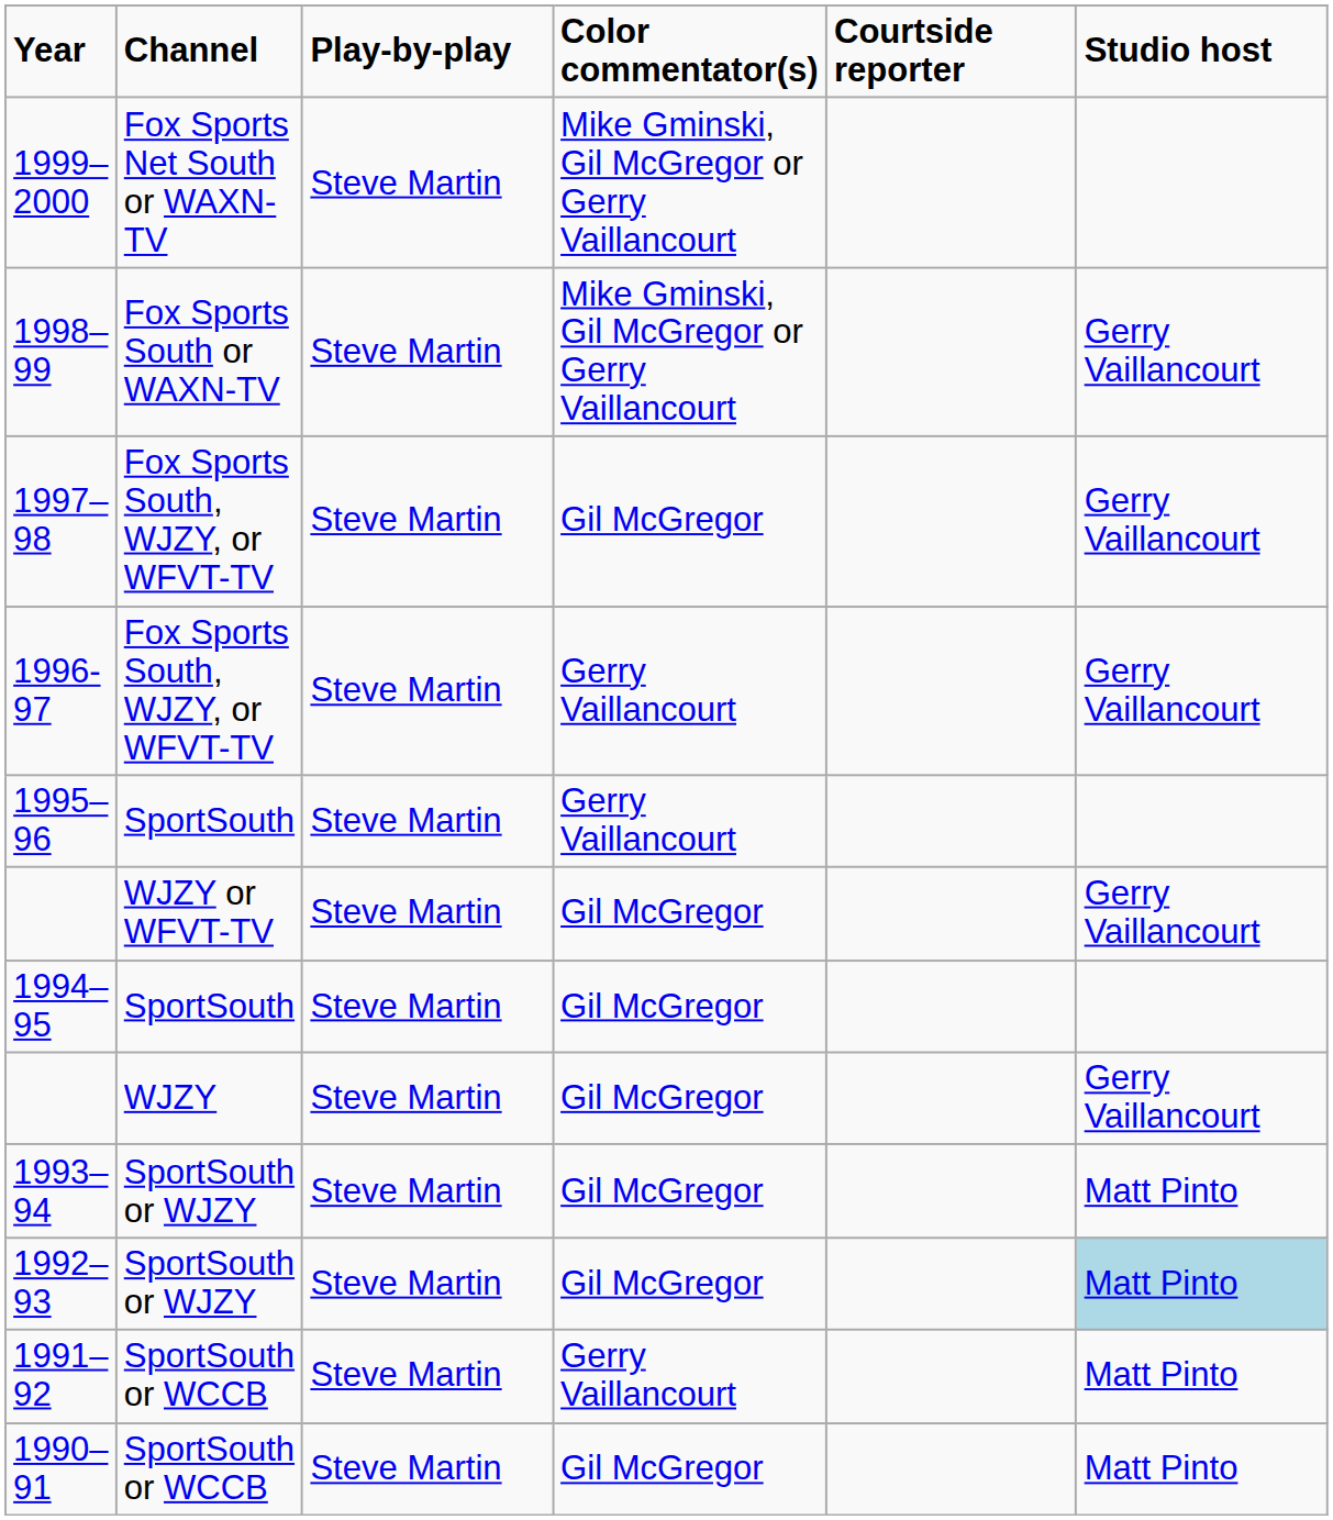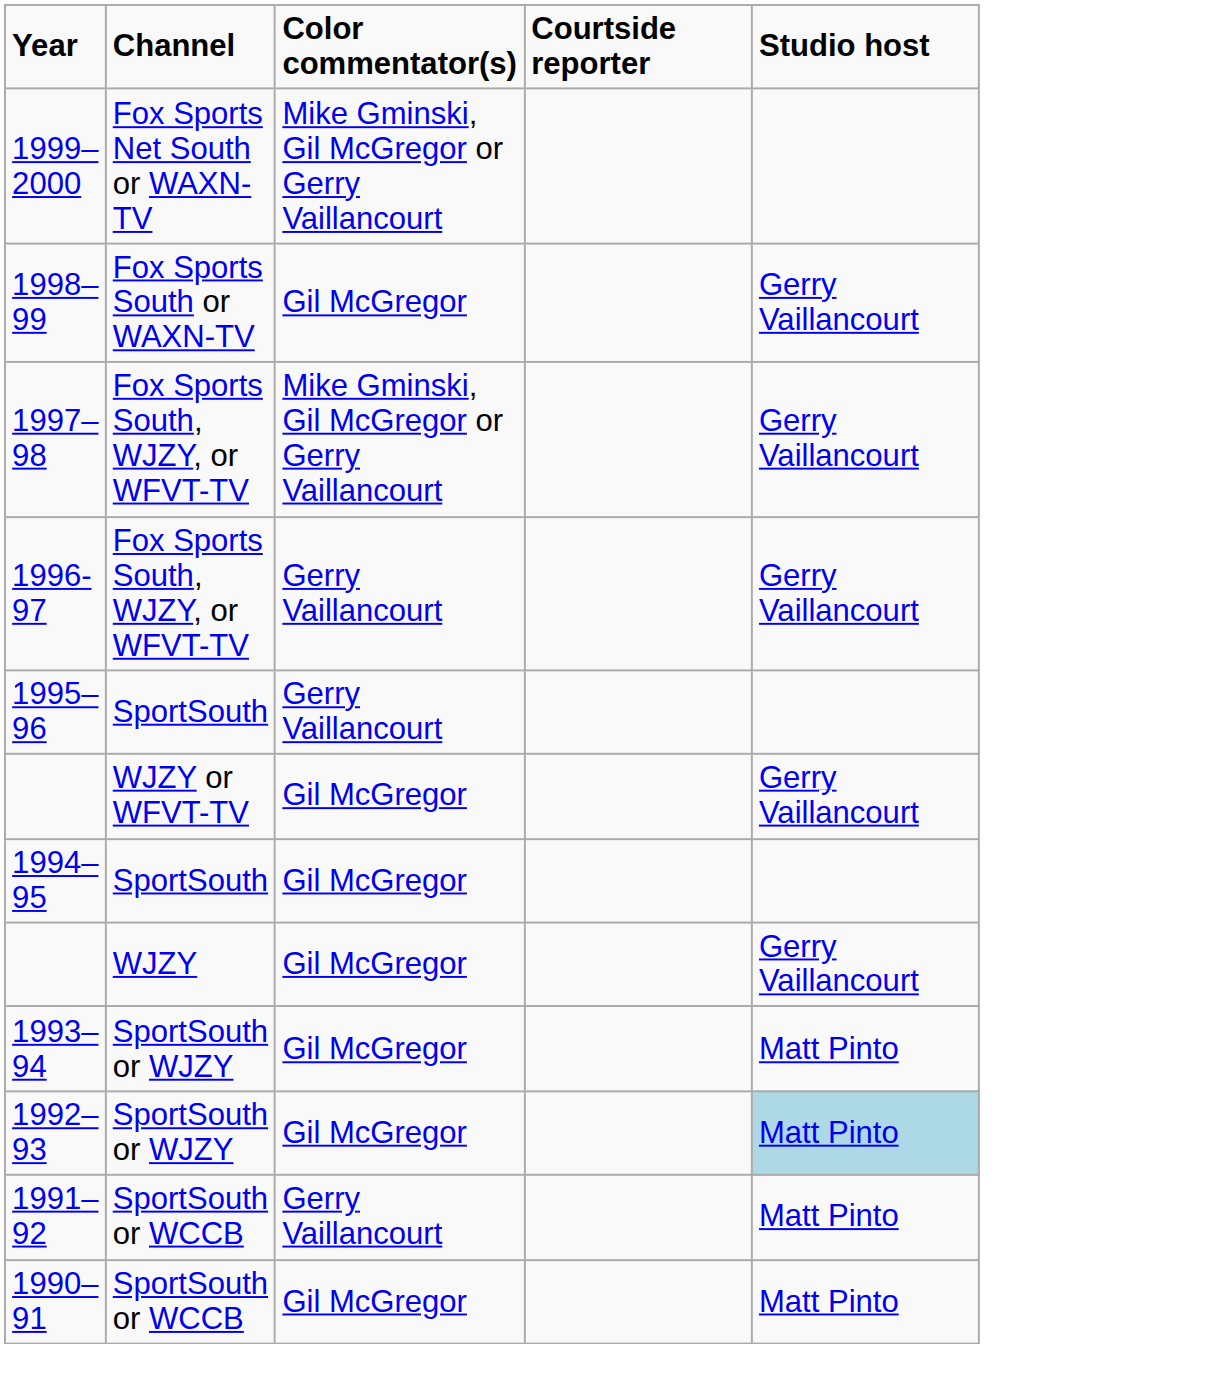- column: Play-by-play | Steve Martin | Steve Martin | Steve Martin | Steve Martin | Steve Martin | Steve Martin | Steve Martin | Steve Martin | Steve Martin | Steve Martin | Steve Martin | Steve Martin
1998–99 | Color commentator(s): Mike Gminski, Gil McGregor or Gerry Vaillancourt -> Gil McGregor
1997–98 | Color commentator(s): Gil McGregor -> Mike Gminski, Gil McGregor or Gerry Vaillancourt
